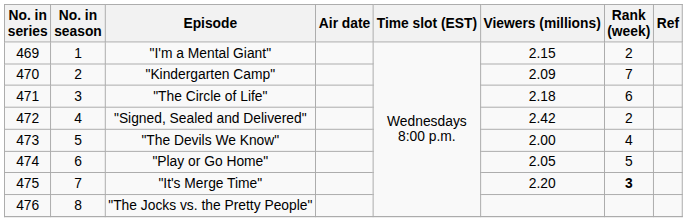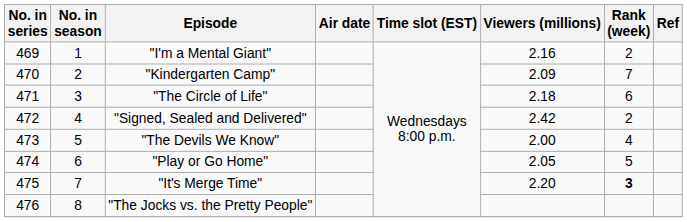"I'm a Mental Giant" | Viewers (millions): 2.15 -> 2.16
